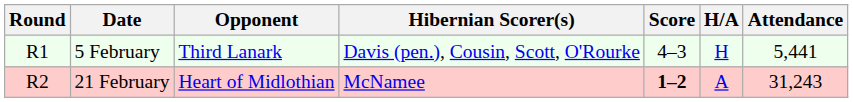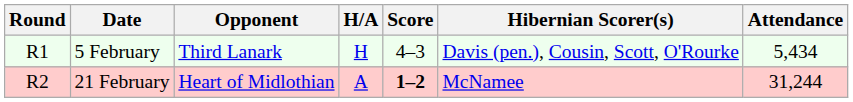columns swapped: H/A <-> Hibernian Scorer(s)
5 February | Attendance: 5,441 -> 5,434
21 February | Attendance: 31,243 -> 31,244
